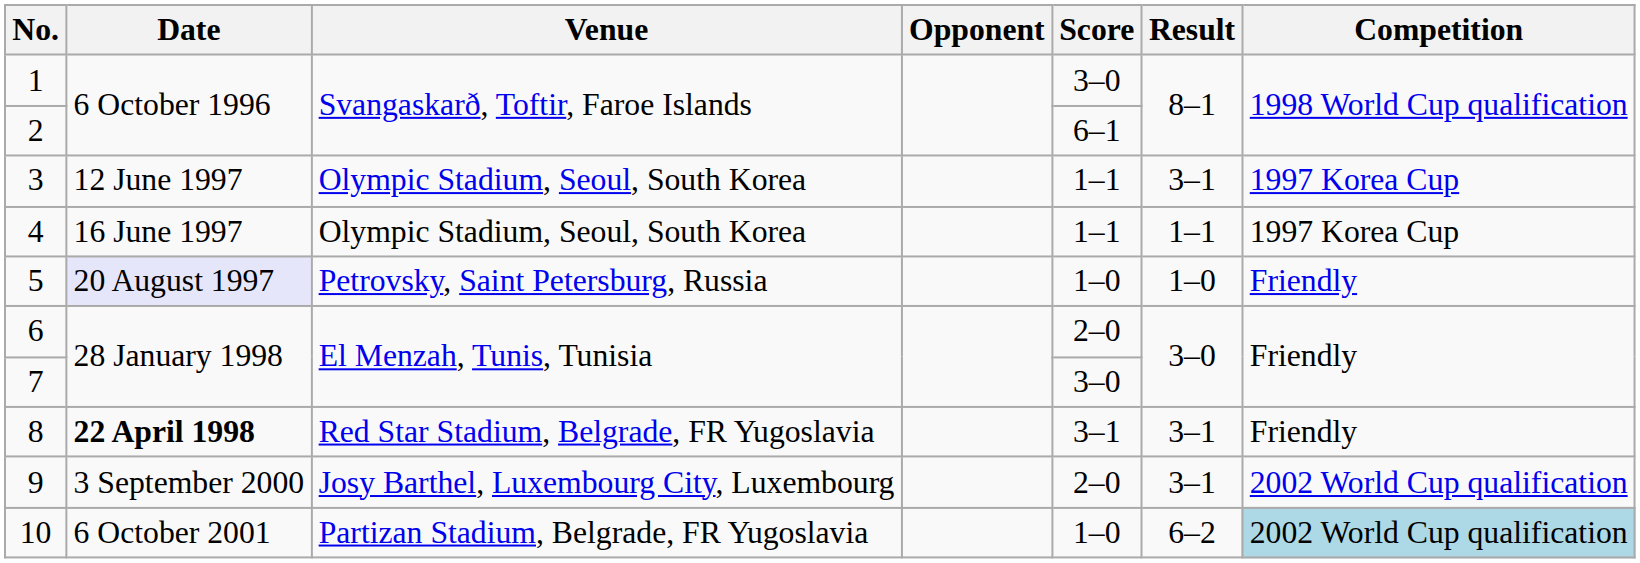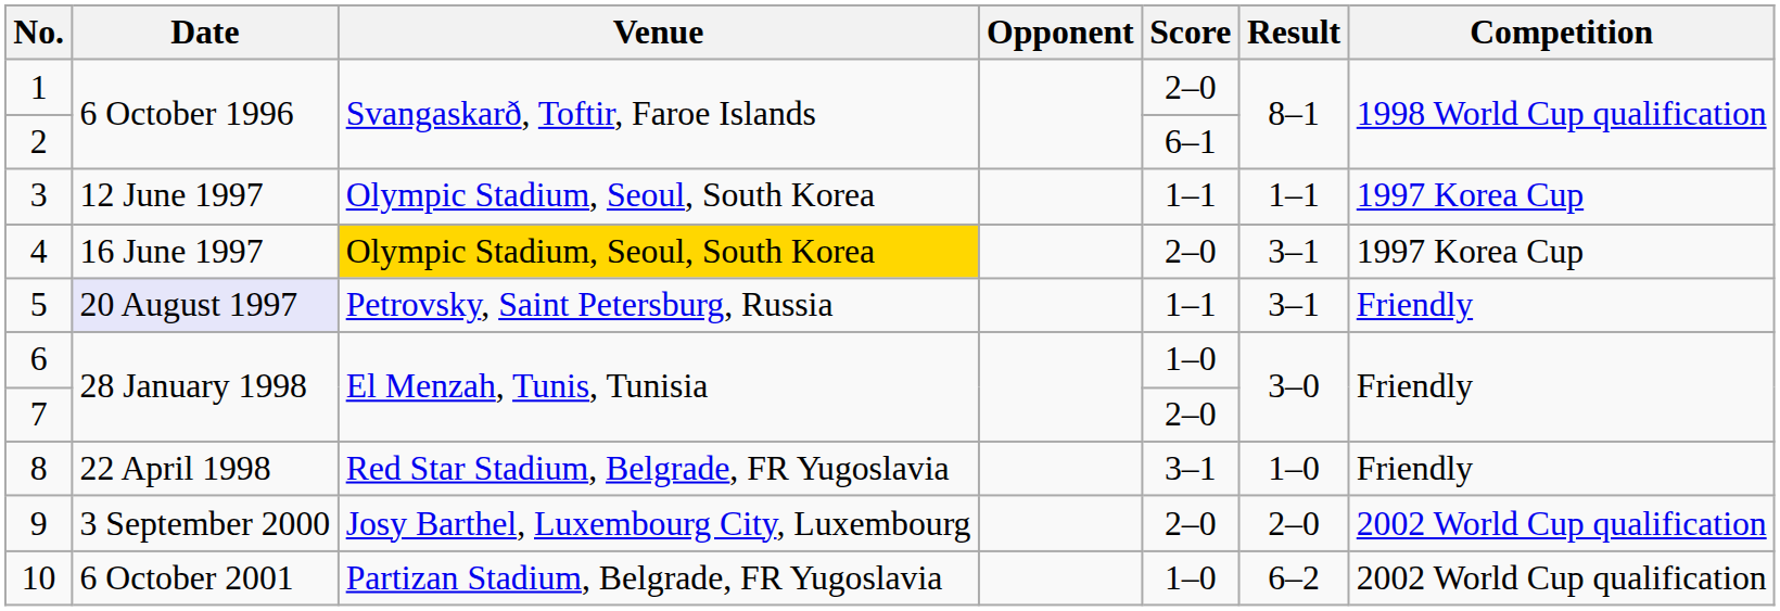1 | Score: 3–0 -> 2–0
3 | Result: 3–1 -> 1–1
4 | Venue: no background -> gold background
4 | Score: 1–1 -> 2–0
4 | Result: 1–1 -> 3–1
5 | Score: 1–0 -> 1–1
5 | Result: 1–0 -> 3–1
6 | Score: 2–0 -> 1–0
7 | Score: 3–0 -> 2–0
8 | Date: bold -> normal
8 | Result: 3–1 -> 1–0
9 | Result: 3–1 -> 2–0
10 | Competition: lightblue background -> no background
